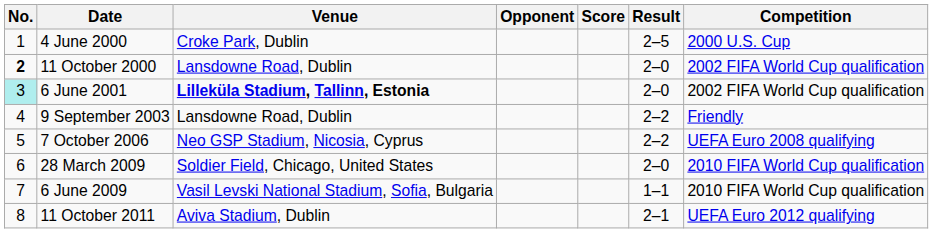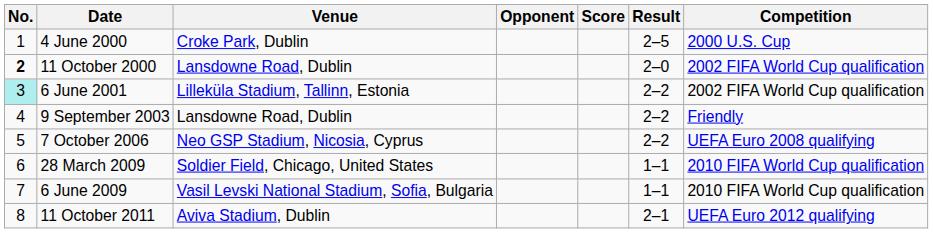6 June 2001 | Venue: bold -> normal
6 June 2001 | Result: 2–0 -> 2–2
28 March 2009 | Result: 2–0 -> 1–1
